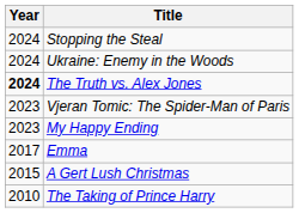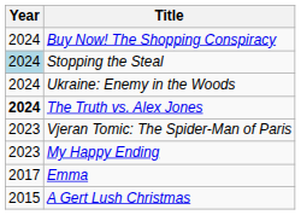+ row: 2024 | Buy Now! The Shopping Conspiracy
Stopping the Steal | Year: no background -> lightblue background
- row: 2010 | The Taking of Prince Harry
